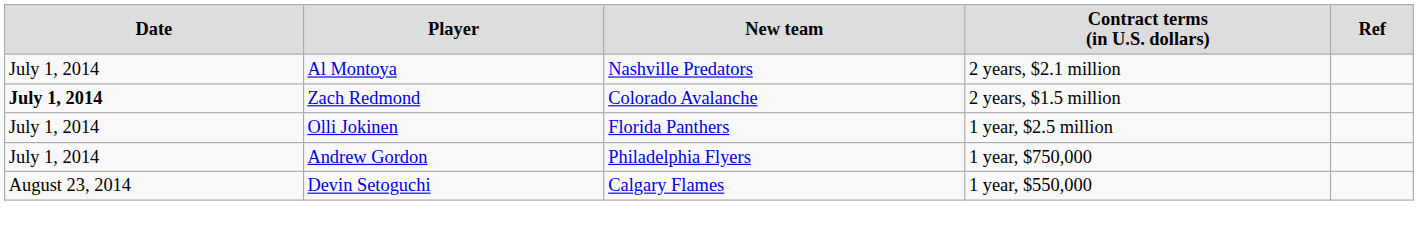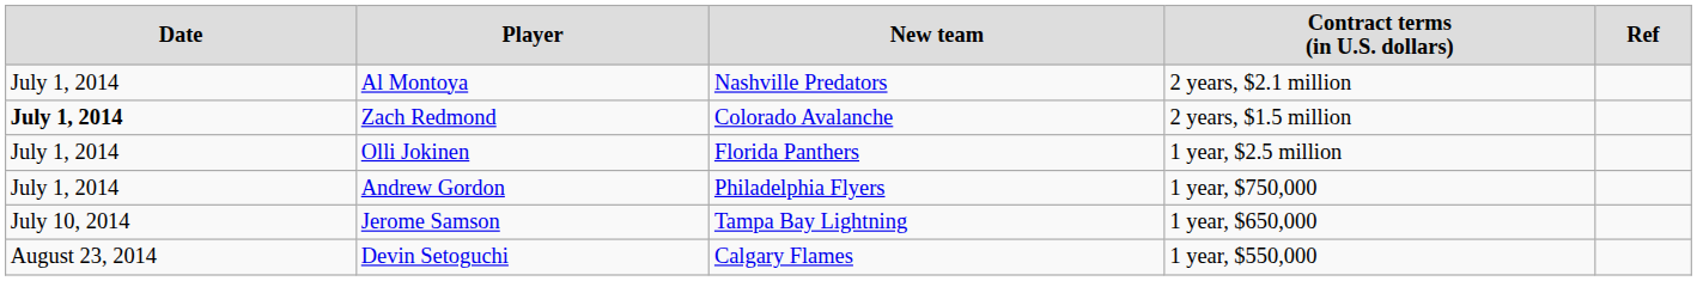+ row: July 10, 2014 | Jerome Samson | Tampa Bay Lightning | 1 year, $650,000
